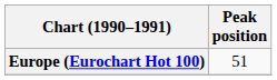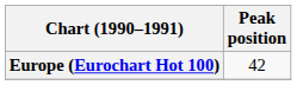Europe (Eurochart Hot 100) | Peak position: 51 -> 42
